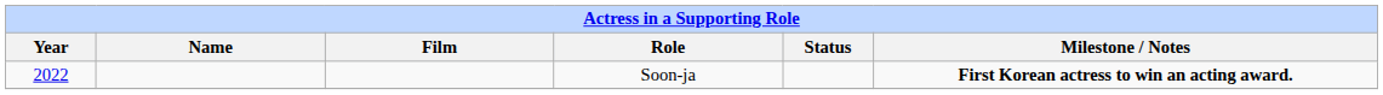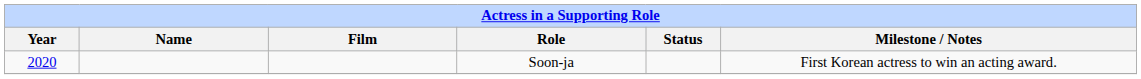Soon-ja | Year: 2022 -> 2020
Soon-ja | Milestone / Notes: bold -> normal
